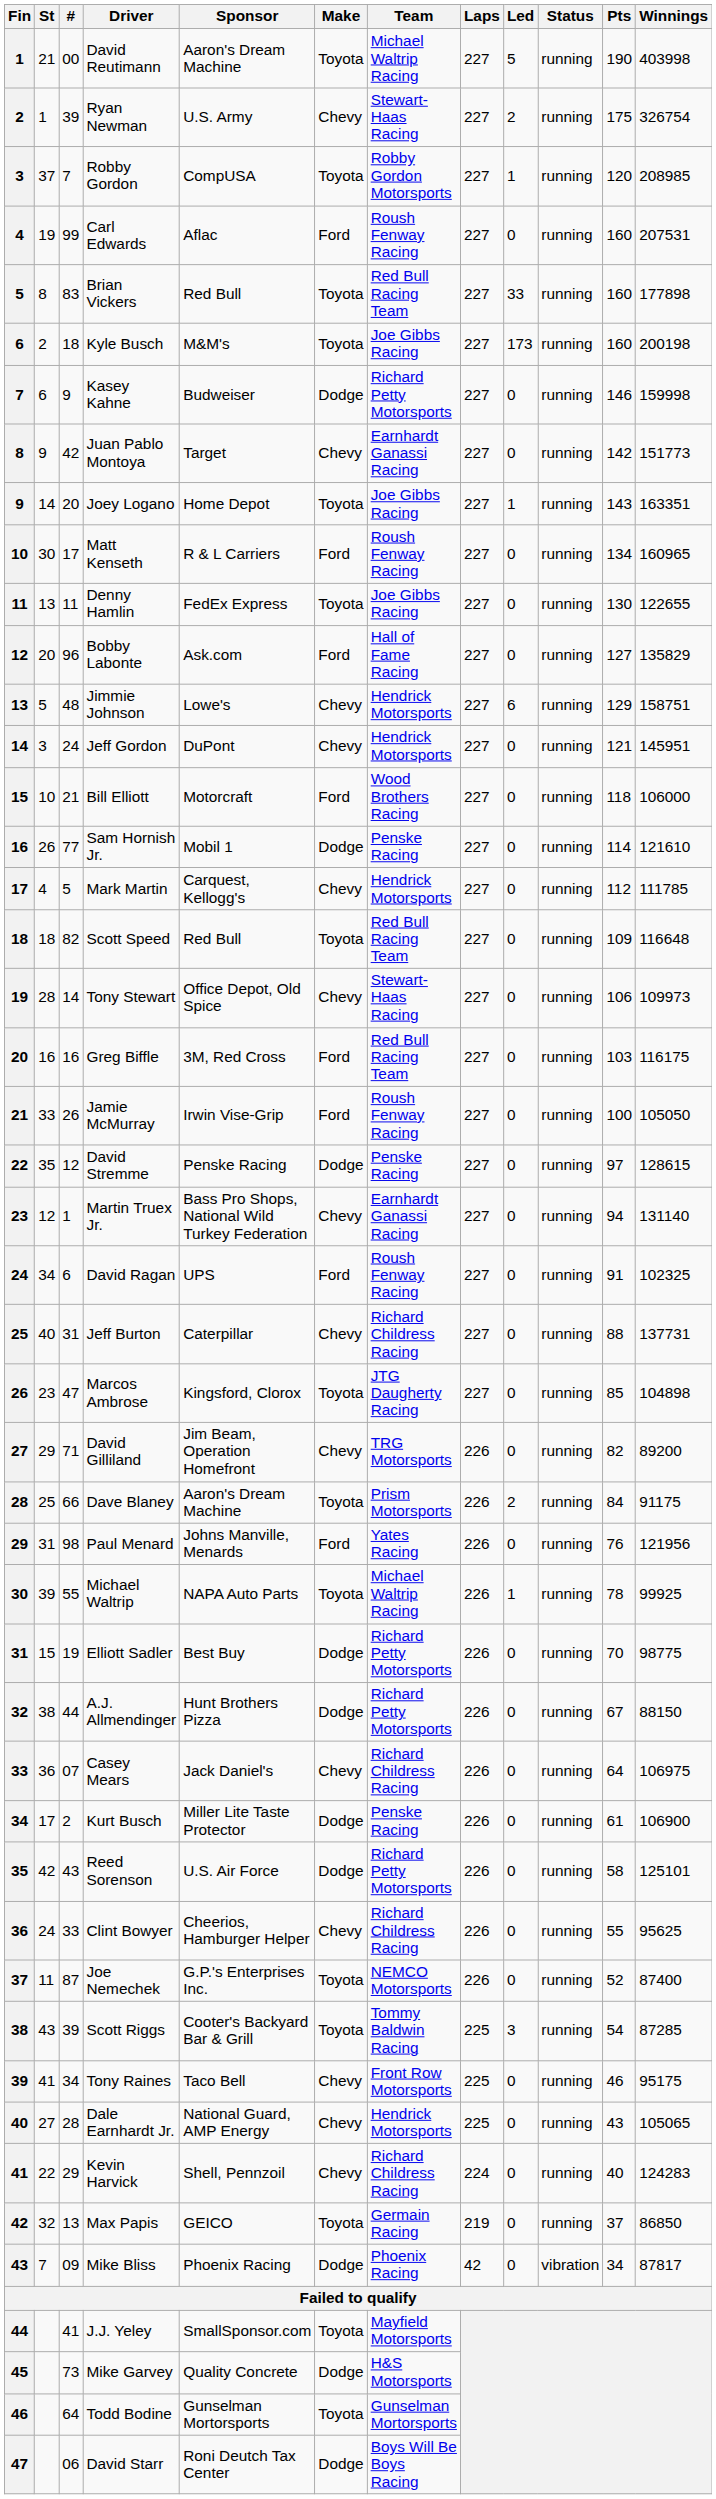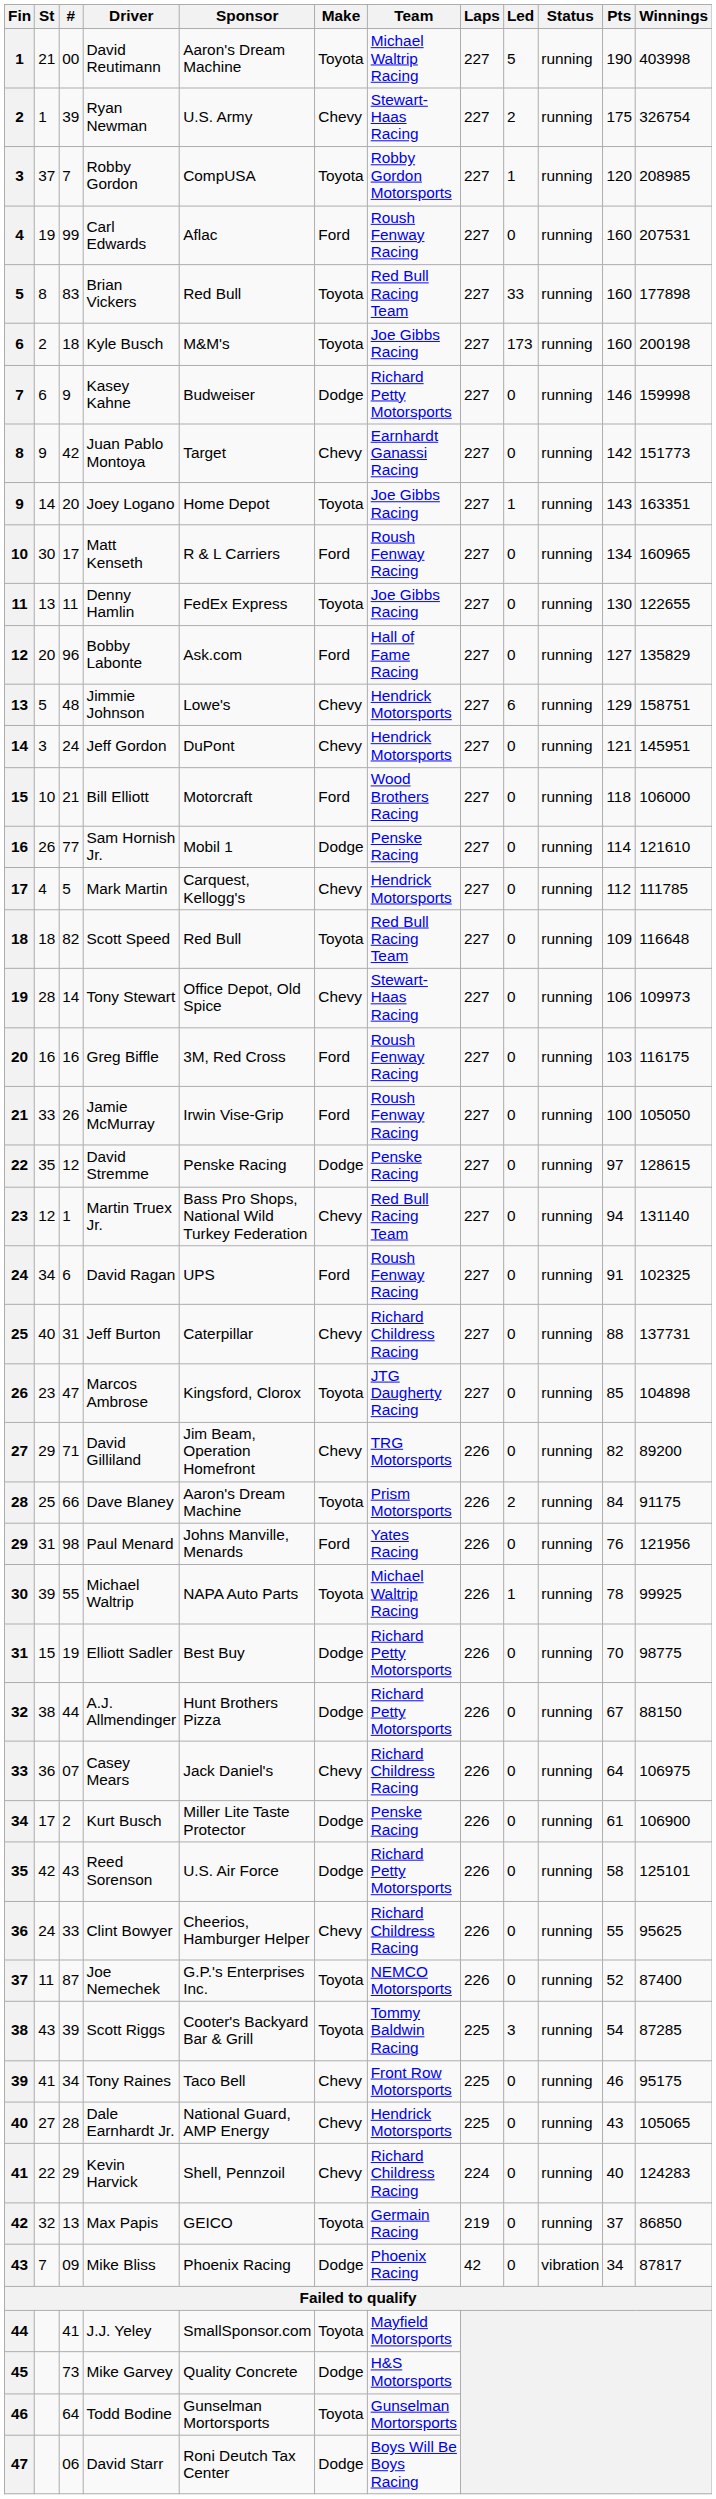Greg Biffle | Team: Red Bull Racing Team -> Roush Fenway Racing
Martin Truex Jr. | Team: Earnhardt Ganassi Racing -> Red Bull Racing Team
